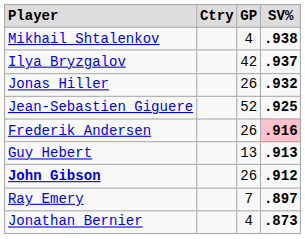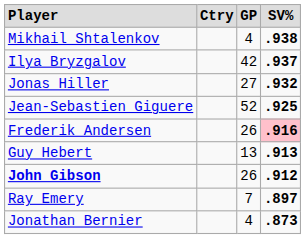Jonas Hiller | column 3: 26 -> 27
